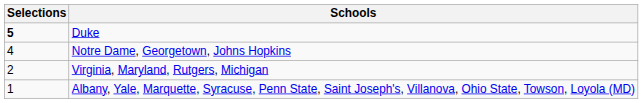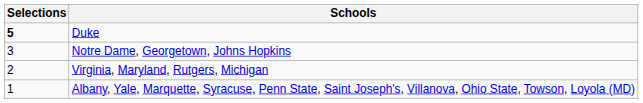Notre Dame, Georgetown, Johns Hopkins | Selections: 4 -> 3
